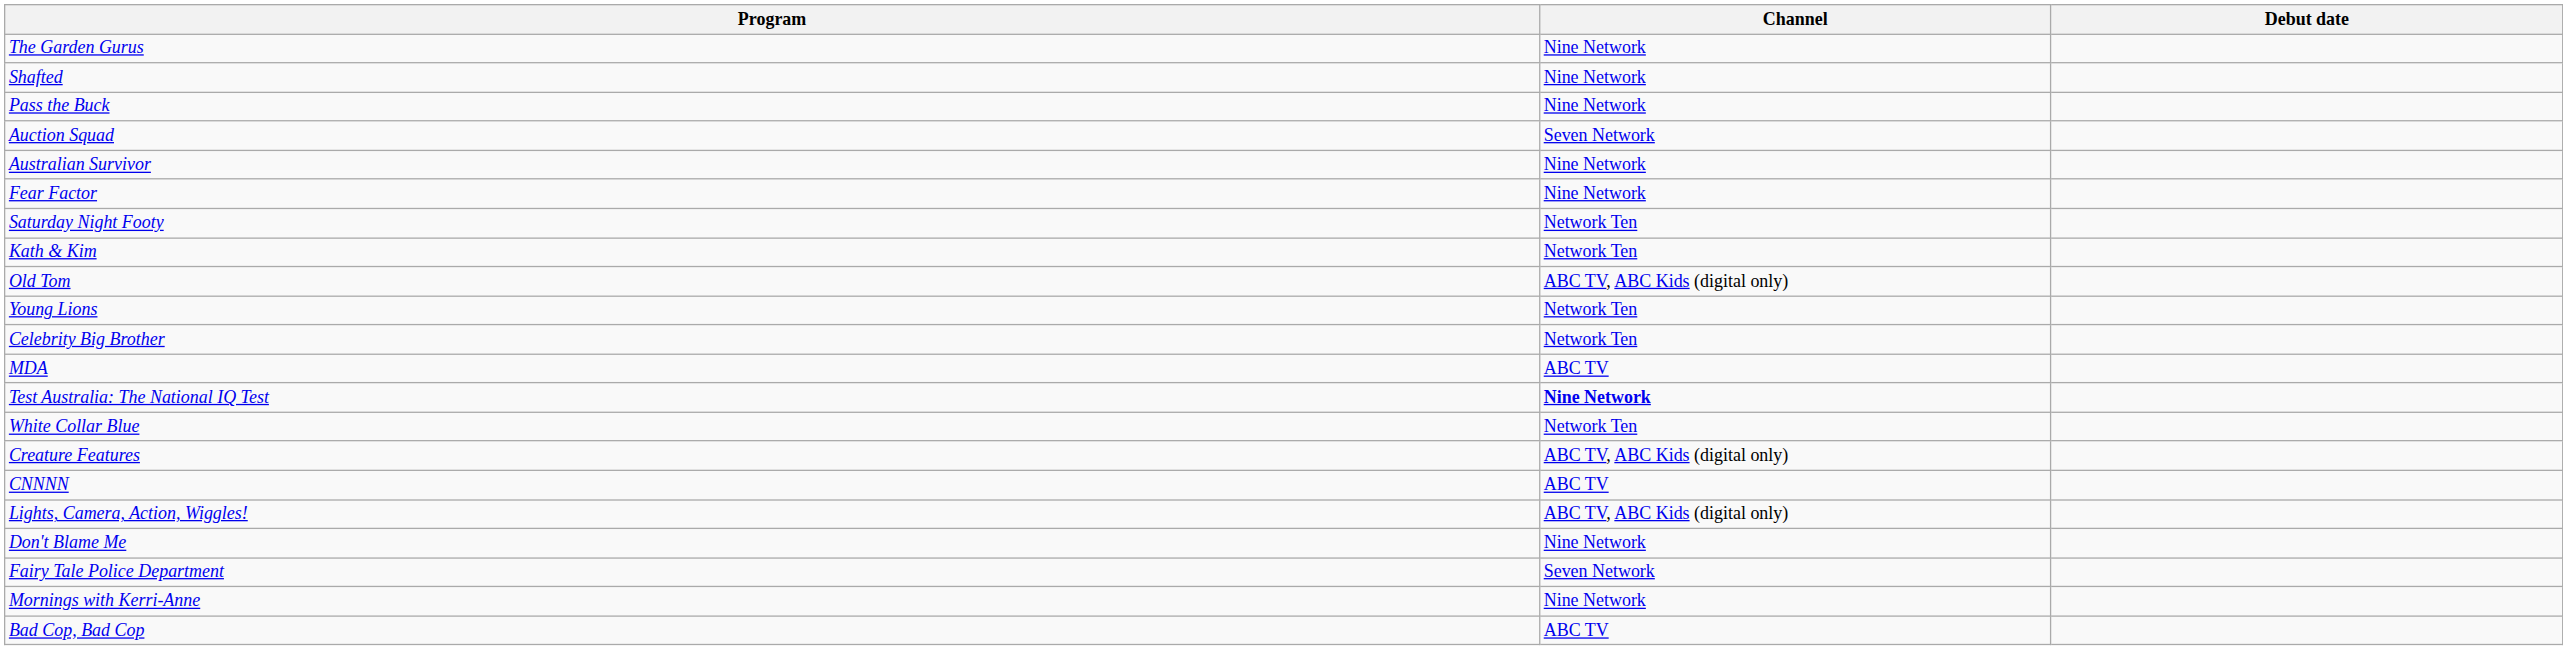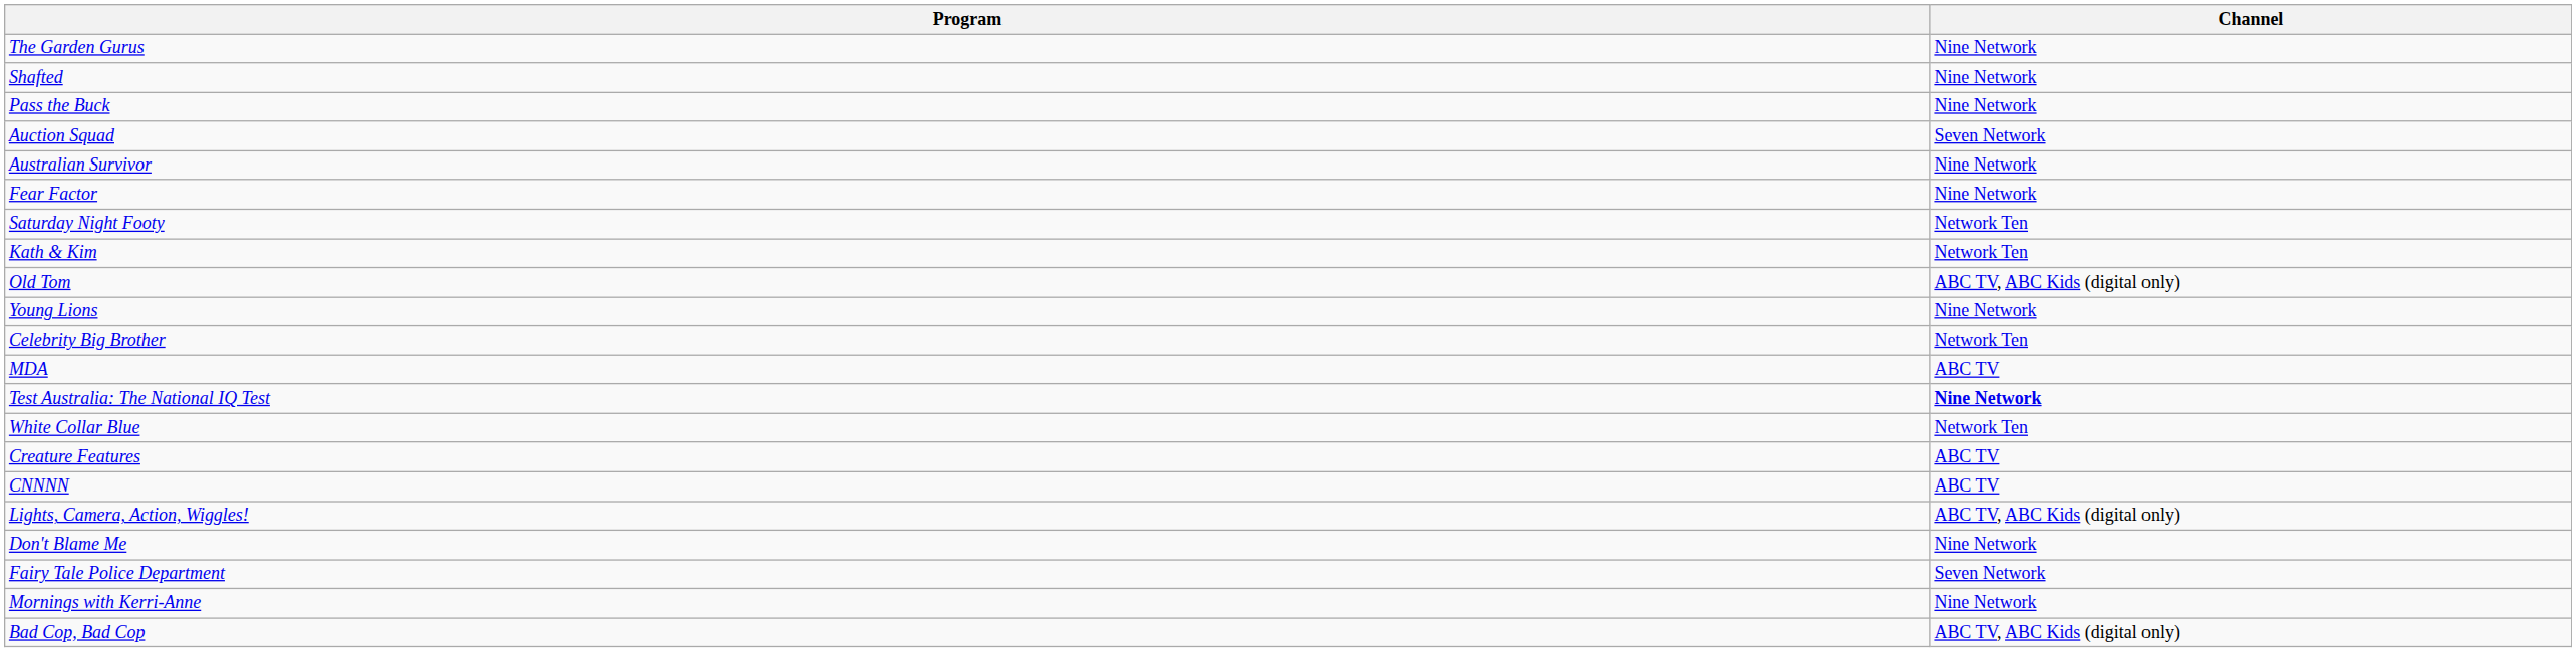- column: Debut date
Young Lions | Channel: Network Ten -> Nine Network
Creature Features | Channel: ABC TV, ABC Kids (digital only) -> ABC TV
Bad Cop, Bad Cop | Channel: ABC TV -> ABC TV, ABC Kids (digital only)
